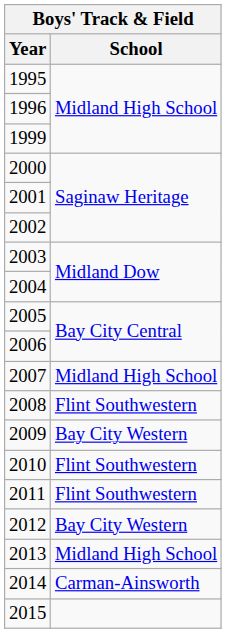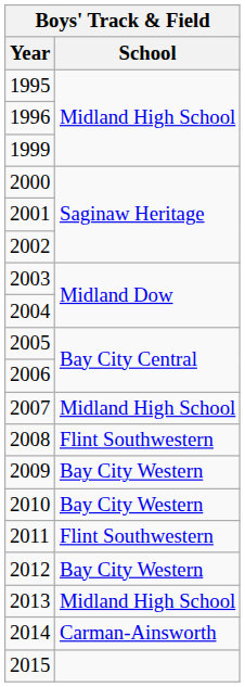2010 | School: Flint Southwestern -> Bay City Western
